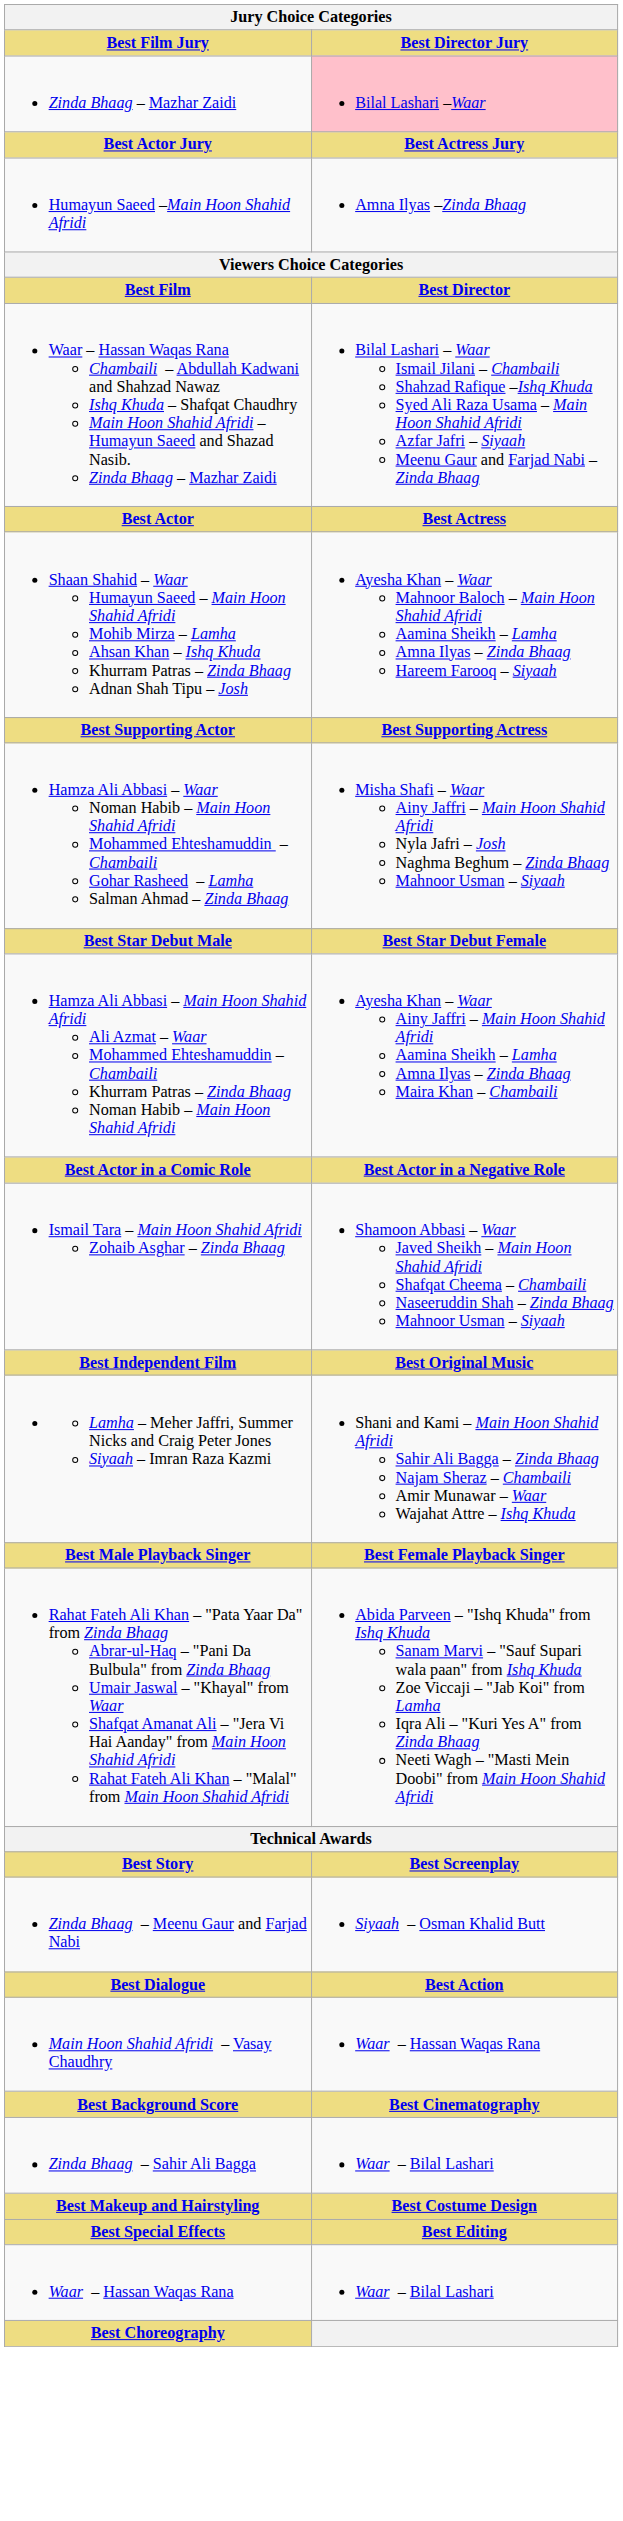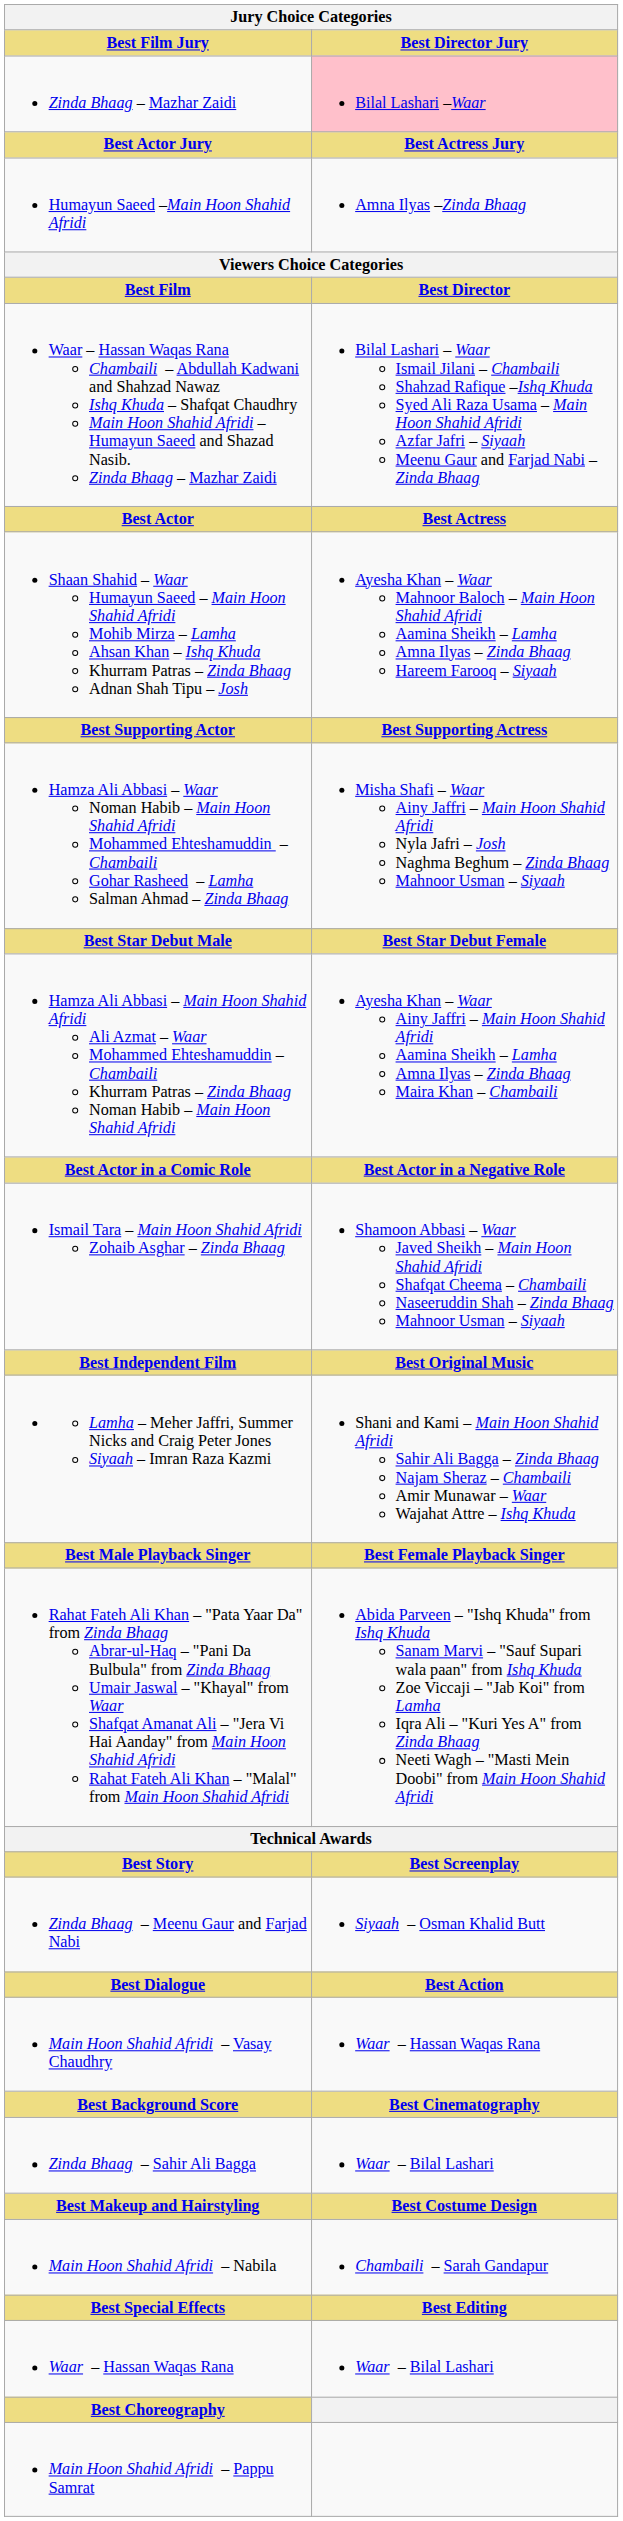+ row: Main Hoon Shahid Afridi – Nabila | Chambaili – Sarah Gandapur
+ row: Main Hoon Shahid Afridi – Pappu Samrat
